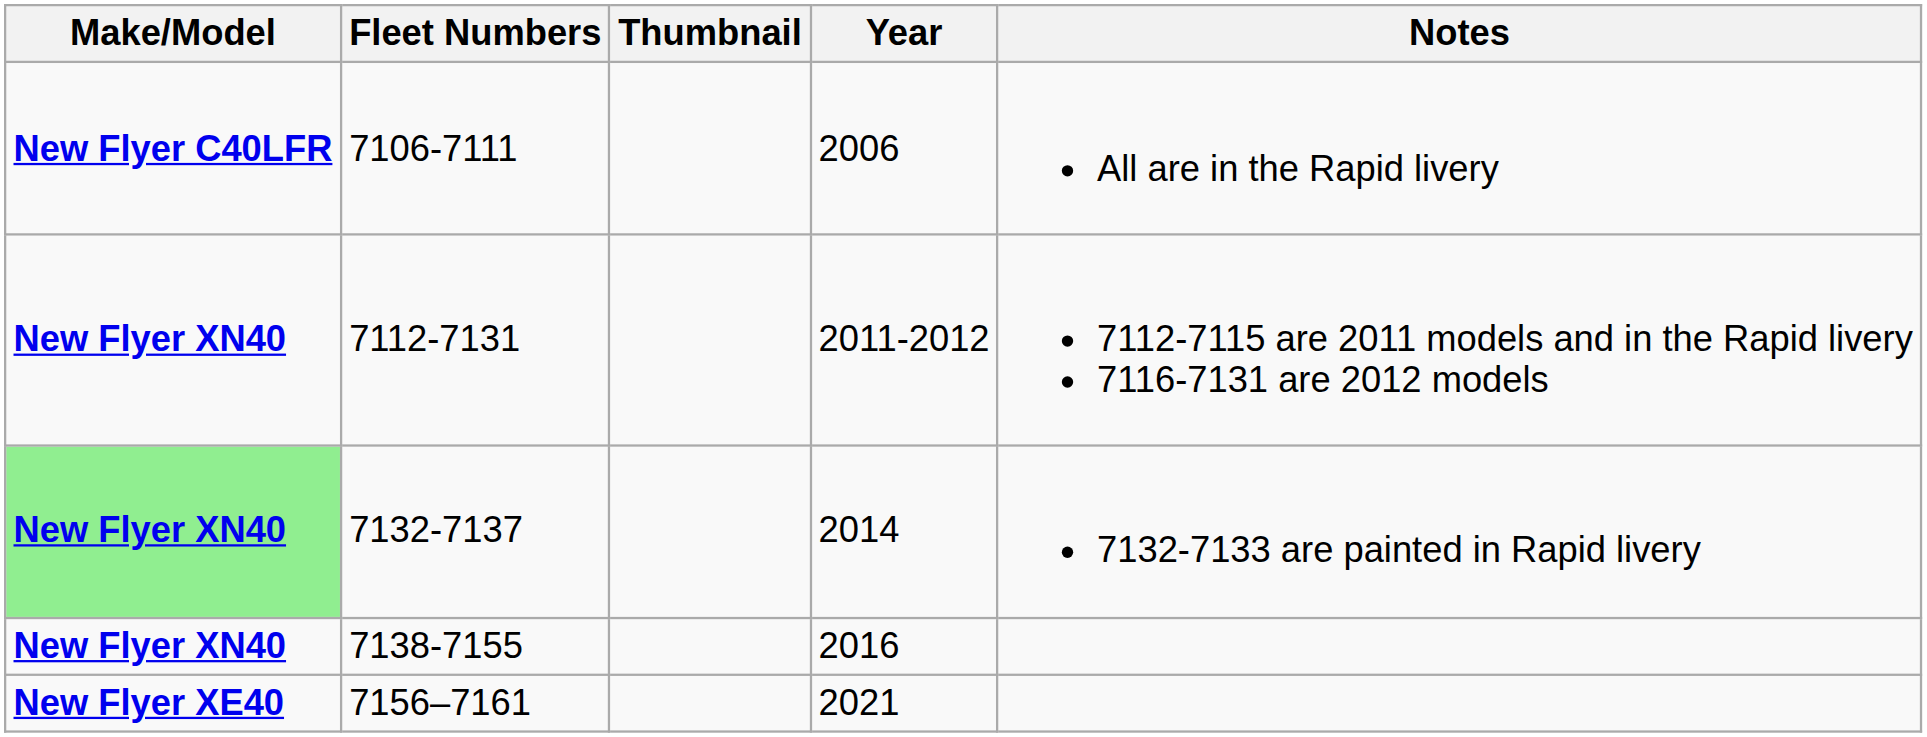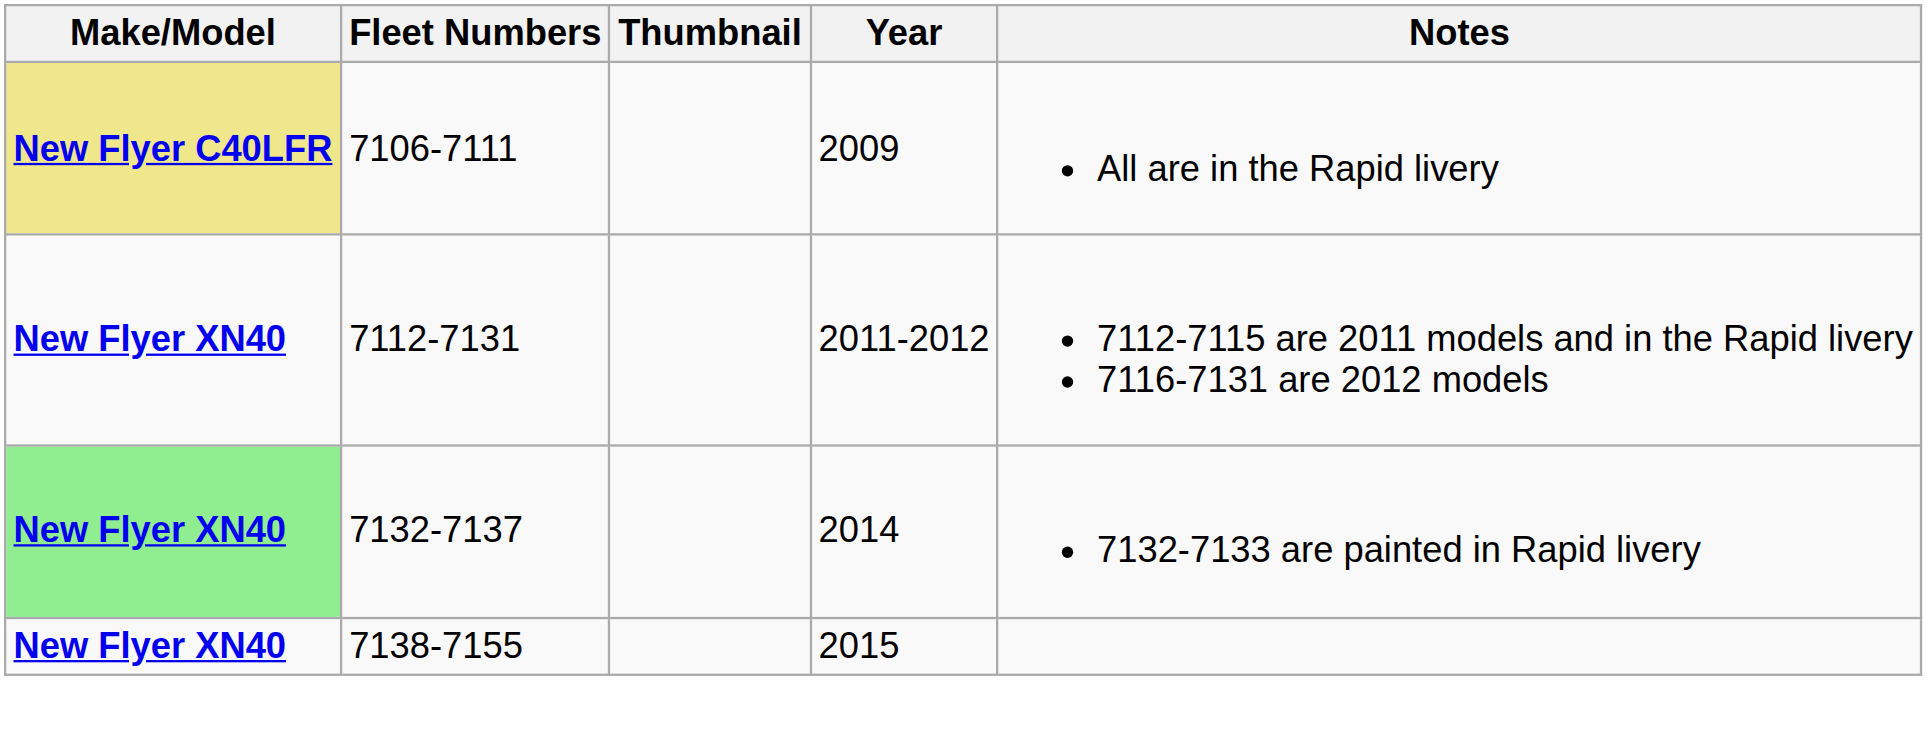7106-7111 | Make/Model: no background -> khaki background
7106-7111 | Year: 2006 -> 2009
7138-7155 | Year: 2016 -> 2015
- row: New Flyer XE40 | 7156–7161 | 2021
